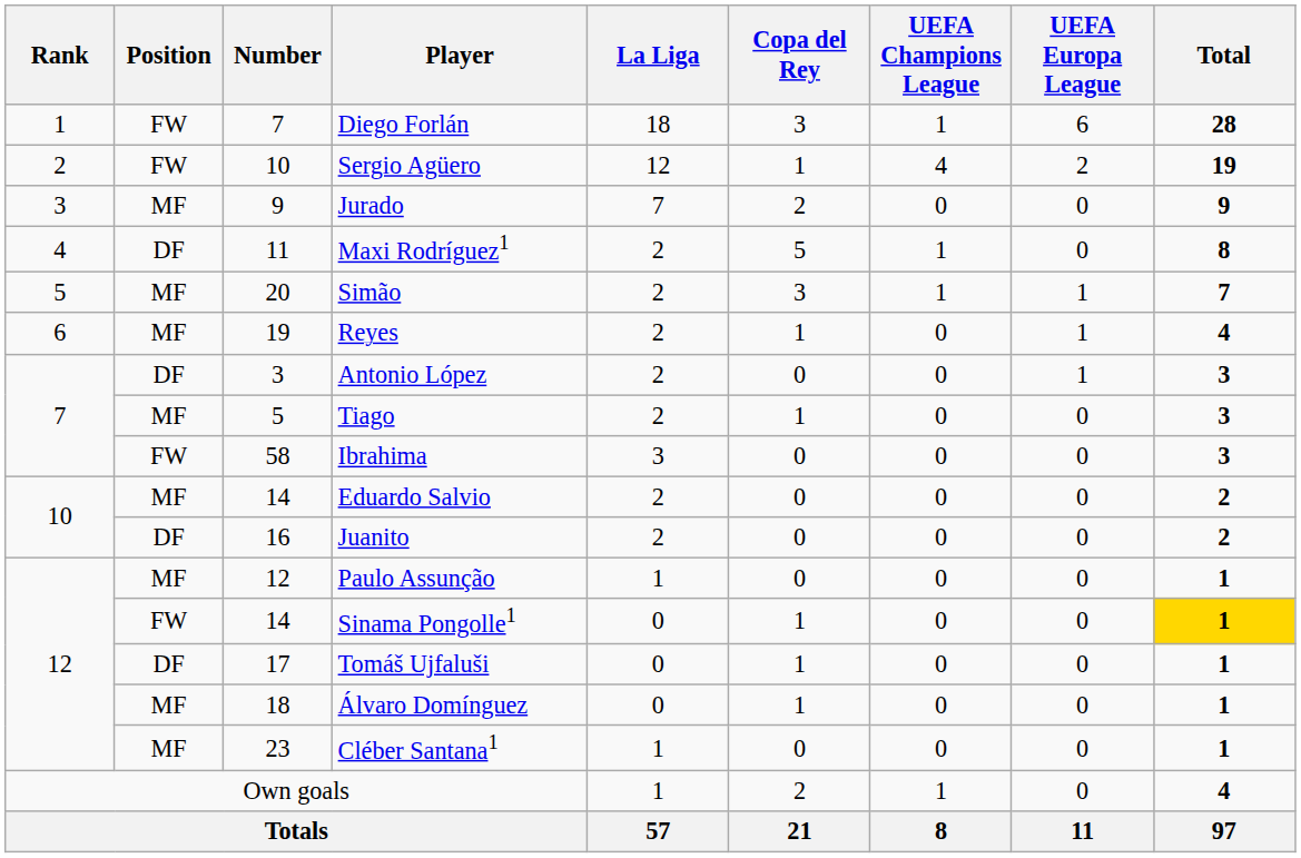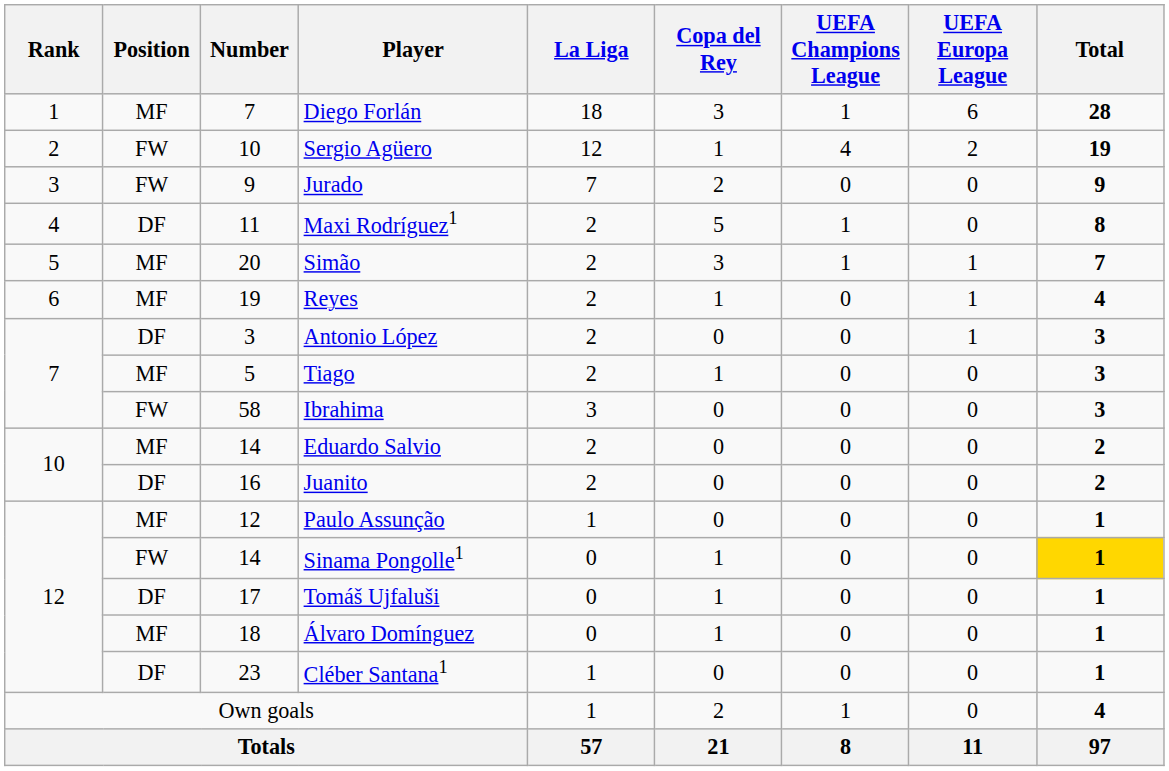Diego Forlán | Position: FW -> MF
Jurado | Position: MF -> FW
Cléber Santana1 | Position: MF -> DF
